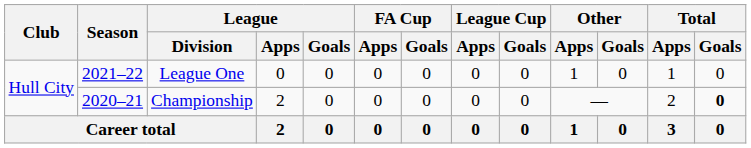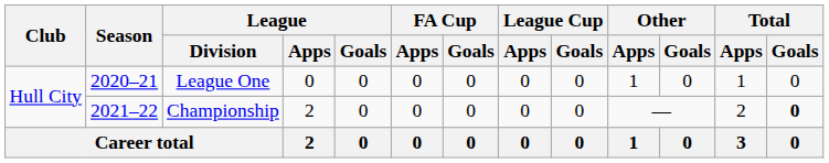League One | Season: 2021–22 -> 2020–21
Championship | Season: 2020–21 -> 2021–22
